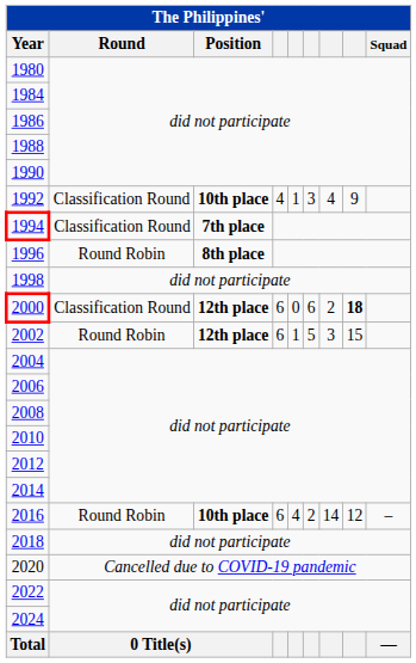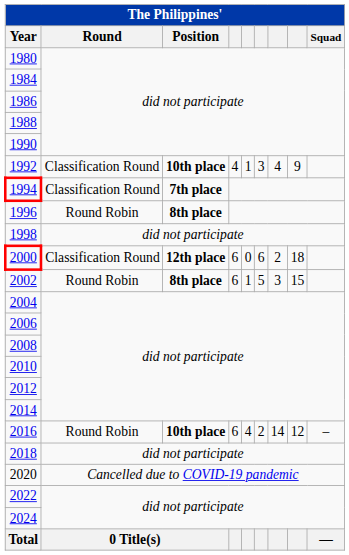2000 | column 8: bold -> normal
2002 | Position: 12th place -> 8th place
